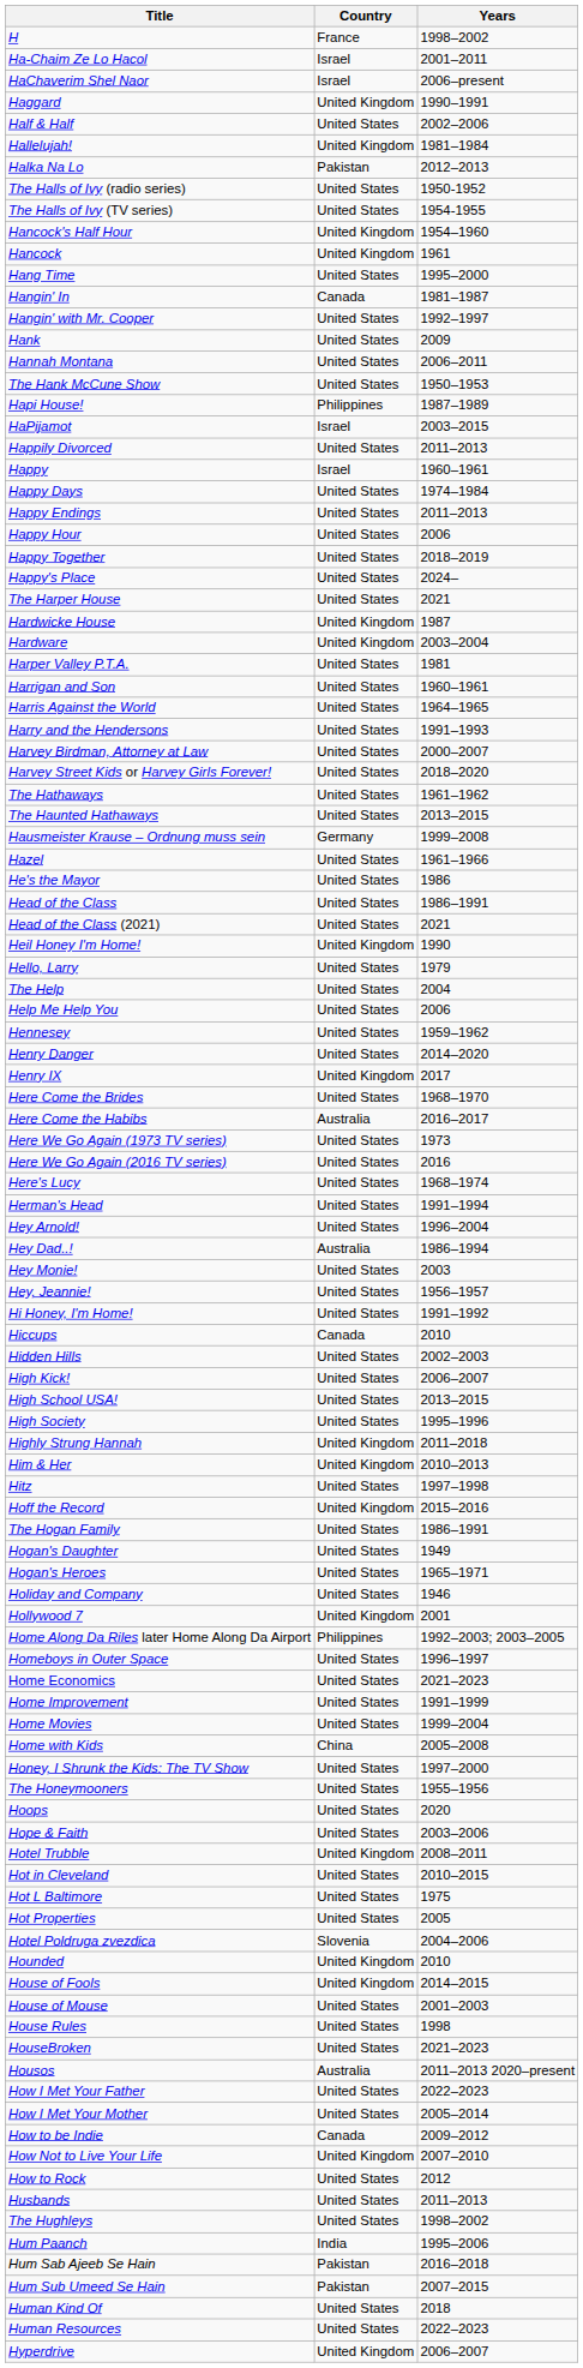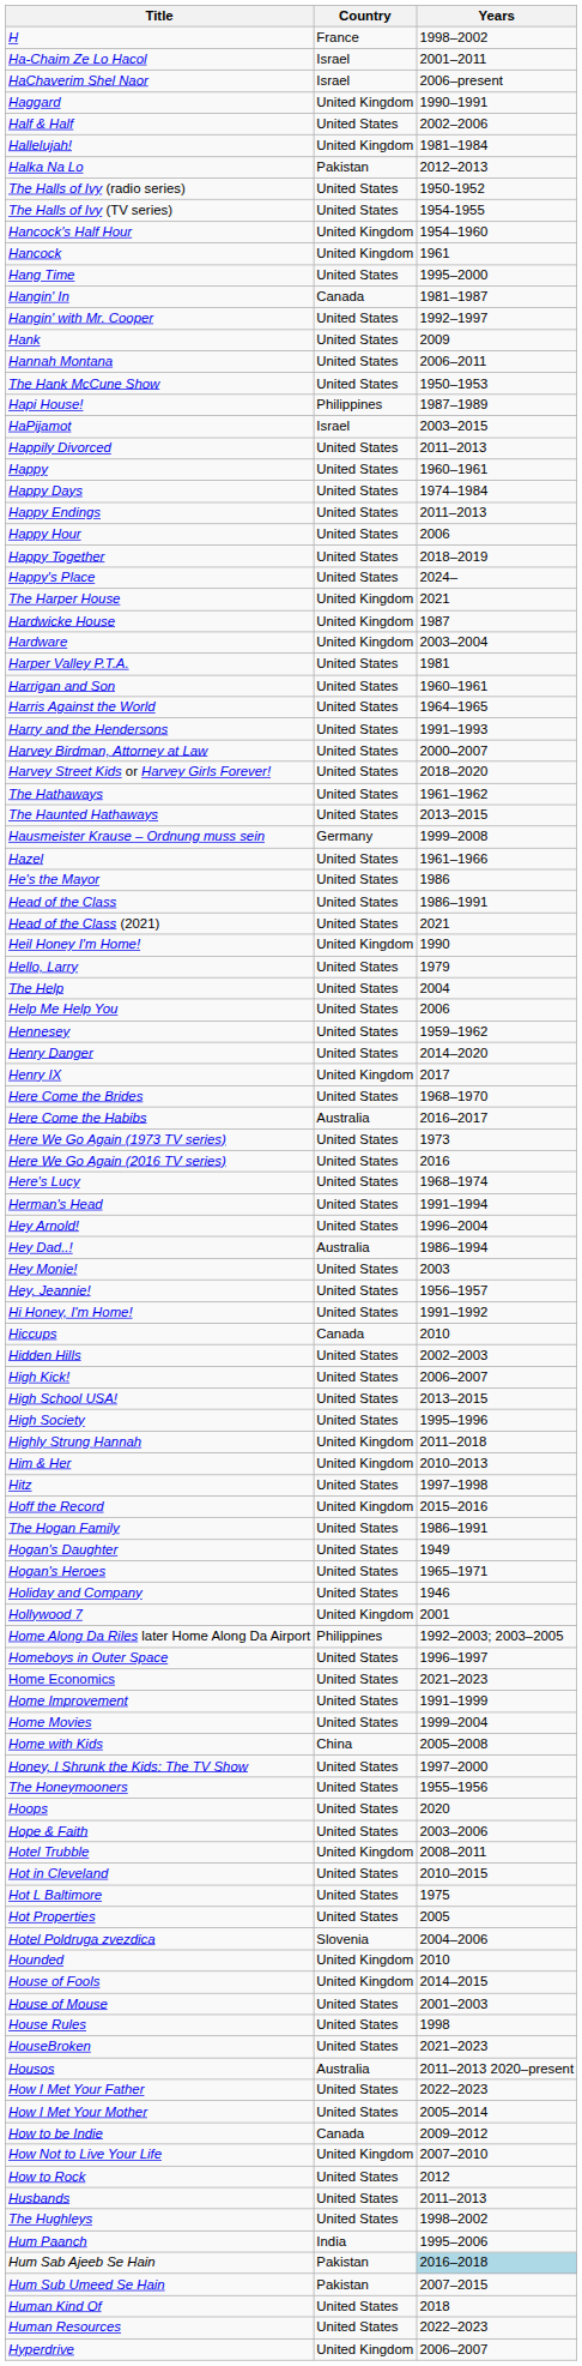Happy | Country: Israel -> United States
The Harper House | Country: United States -> United Kingdom
Hum Sab Ajeeb Se Hain | Years: no background -> lightblue background
